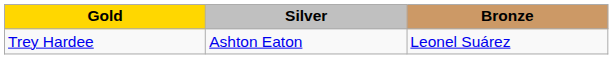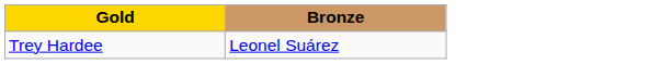- column: Silver | Ashton Eaton
